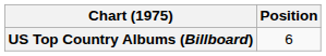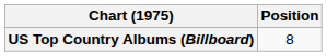US Top Country Albums (Billboard) | Position: 6 -> 8
